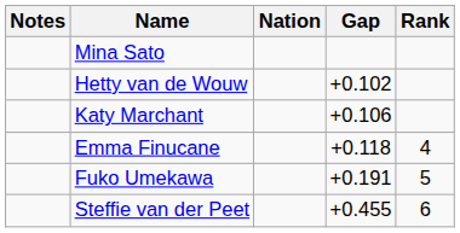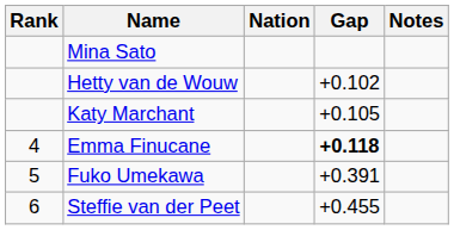columns swapped: Rank <-> Notes
Katy Marchant | Gap: +0.106 -> +0.105
Emma Finucane | Gap: normal -> bold
Fuko Umekawa | Gap: +0.191 -> +0.391
